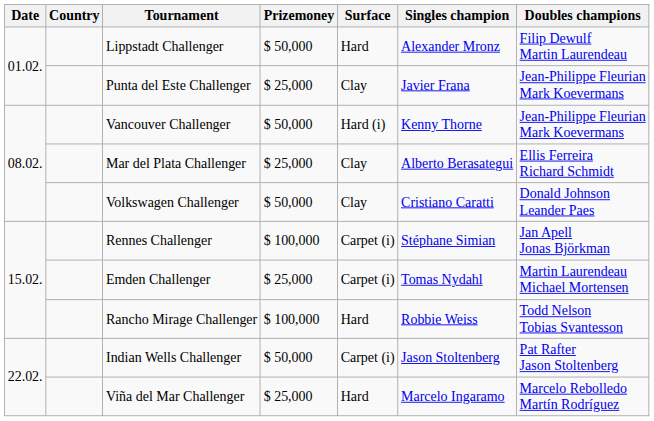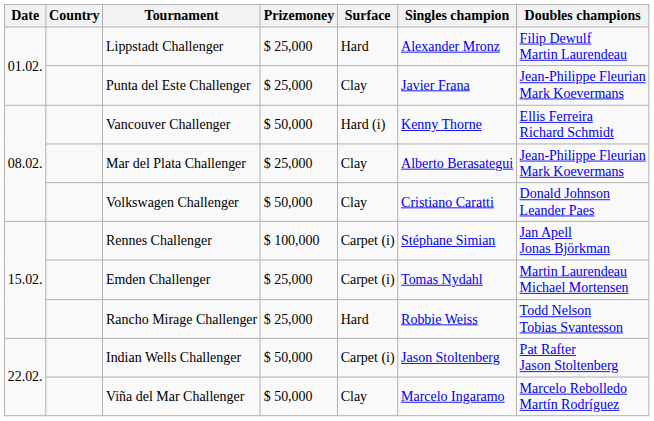Lippstadt Challenger | Prizemoney: $ 50,000 -> $ 25,000
Vancouver Challenger | Doubles champions: Jean-Philippe Fleurian Mark Koevermans -> Ellis Ferreira Richard Schmidt
Mar del Plata Challenger | Doubles champions: Ellis Ferreira Richard Schmidt -> Jean-Philippe Fleurian Mark Koevermans
Rancho Mirage Challenger | Prizemoney: $ 100,000 -> $ 25,000
Viña del Mar Challenger | Prizemoney: $ 25,000 -> $ 50,000
Viña del Mar Challenger | Surface: Hard -> Clay
